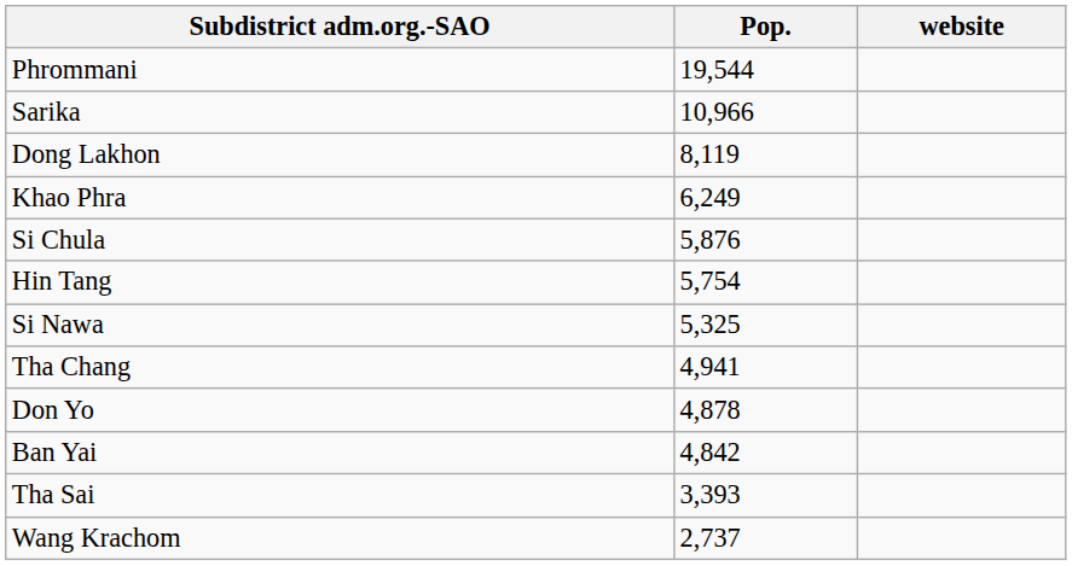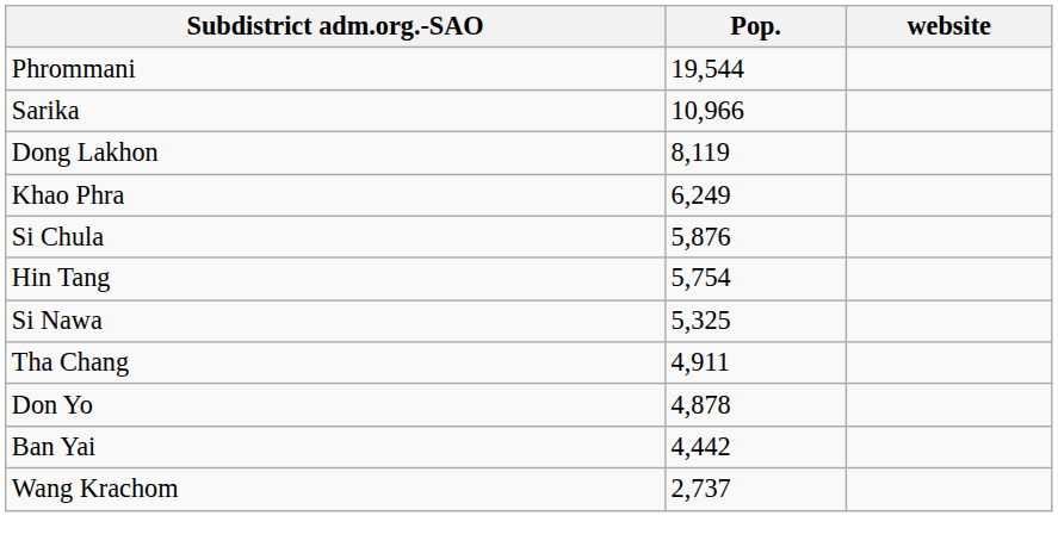Tha Chang | Pop.: 4,941 -> 4,911
Ban Yai | Pop.: 4,842 -> 4,442
- row: Tha Sai | 3,393
